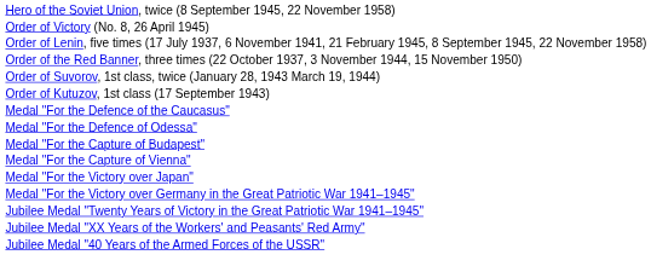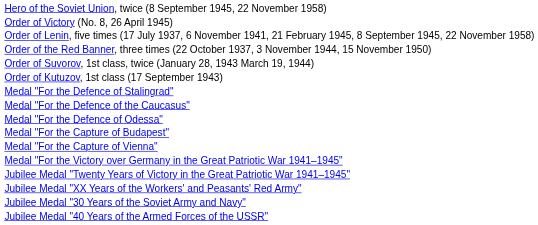+ row: Medal "For the Defence of Stalingrad"
- row: Medal "For the Victory over Japan"
+ row: Jubilee Medal "30 Years of the Soviet Army and Navy"
